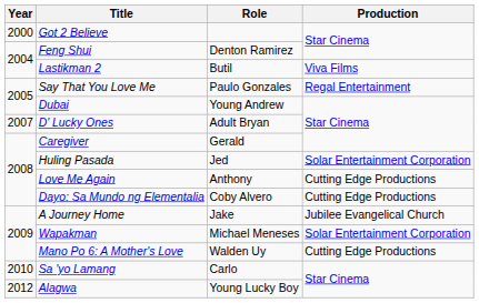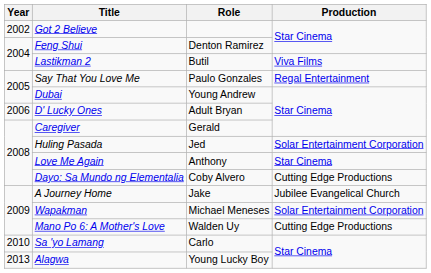Got 2 Believe | Year: 2000 -> 2002
D' Lucky Ones | Year: 2007 -> 2006
Love Me Again | Production: Cutting Edge Productions -> Star Cinema
Alagwa | Year: 2012 -> 2013
